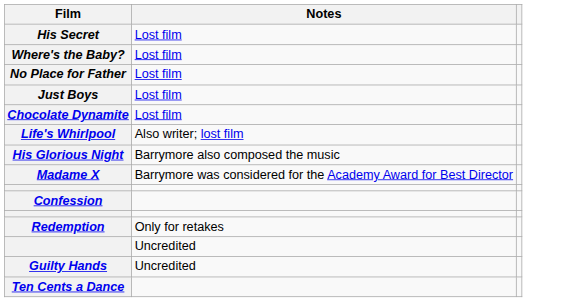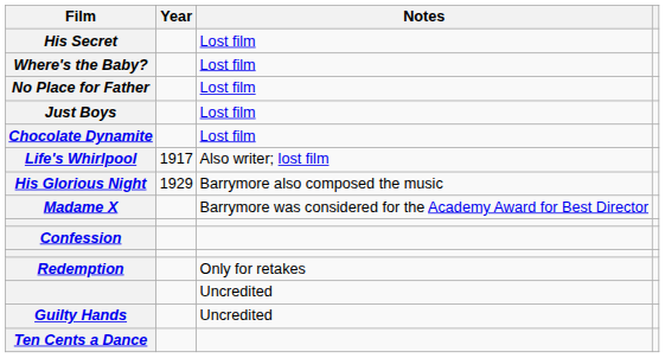+ column: Year | 1917 | 1929
